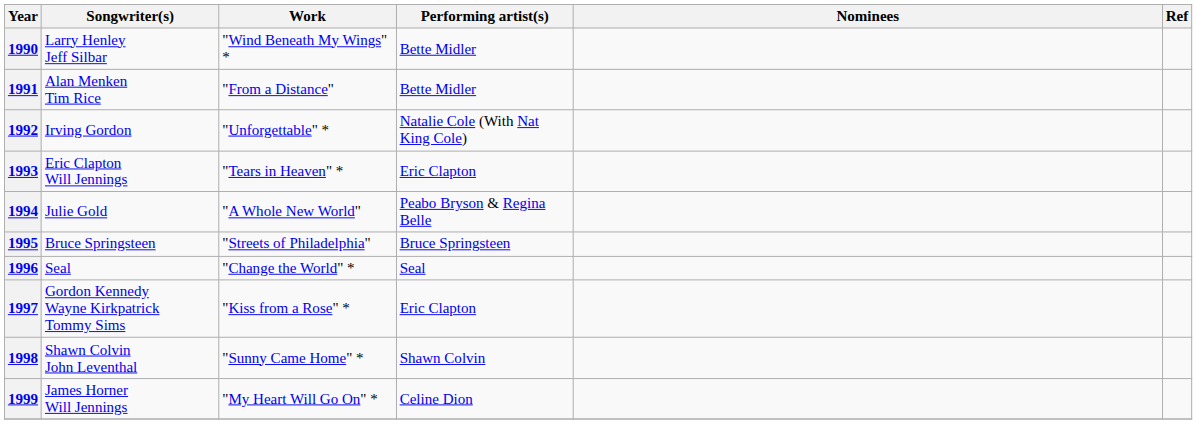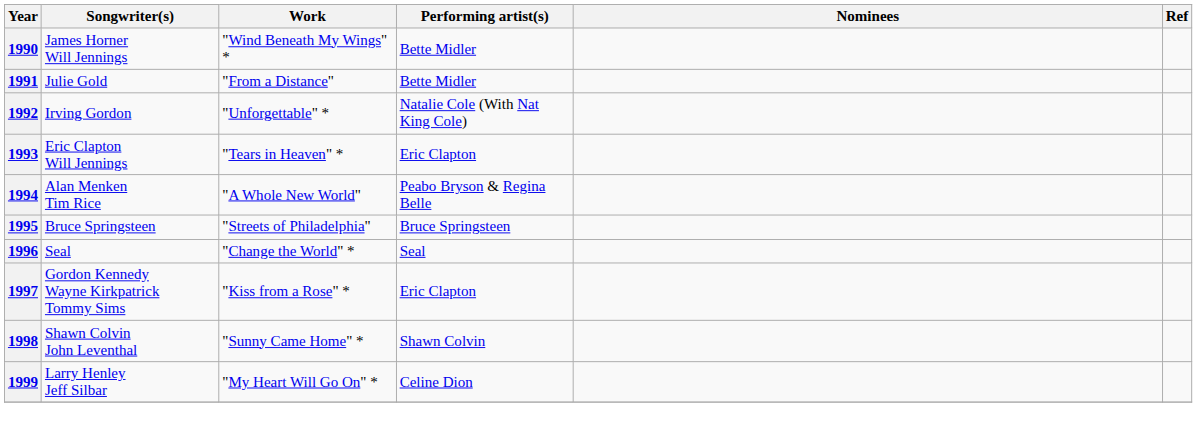1990 | Songwriter(s): Larry Henley Jeff Silbar -> James Horner Will Jennings
1991 | Songwriter(s): Alan Menken Tim Rice -> Julie Gold
1994 | Songwriter(s): Julie Gold -> Alan Menken Tim Rice
1999 | Songwriter(s): James Horner Will Jennings -> Larry Henley Jeff Silbar
